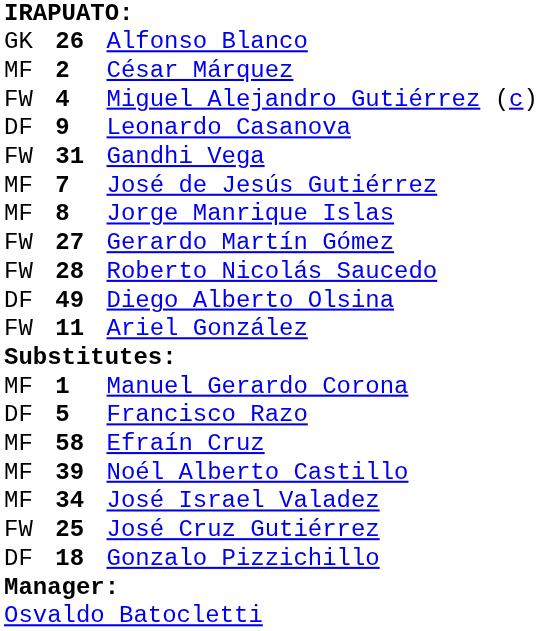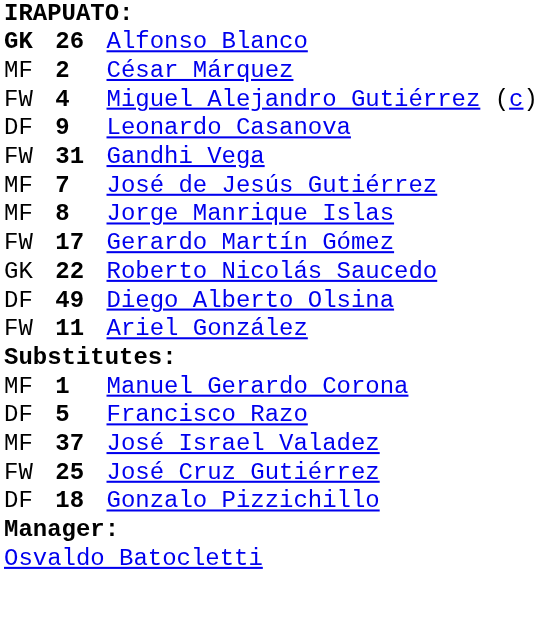Alfonso Blanco | column 1: normal -> bold
Gerardo Martín Gómez | column 2: 27 -> 17
Roberto Nicolás Saucedo | column 1: FW -> GK
Roberto Nicolás Saucedo | column 2: 28 -> 22
- row: MF | 58 | Efraín Cruz
- row: MF | 39 | Noél Alberto Castillo
José Israel Valadez | column 2: 34 -> 37
